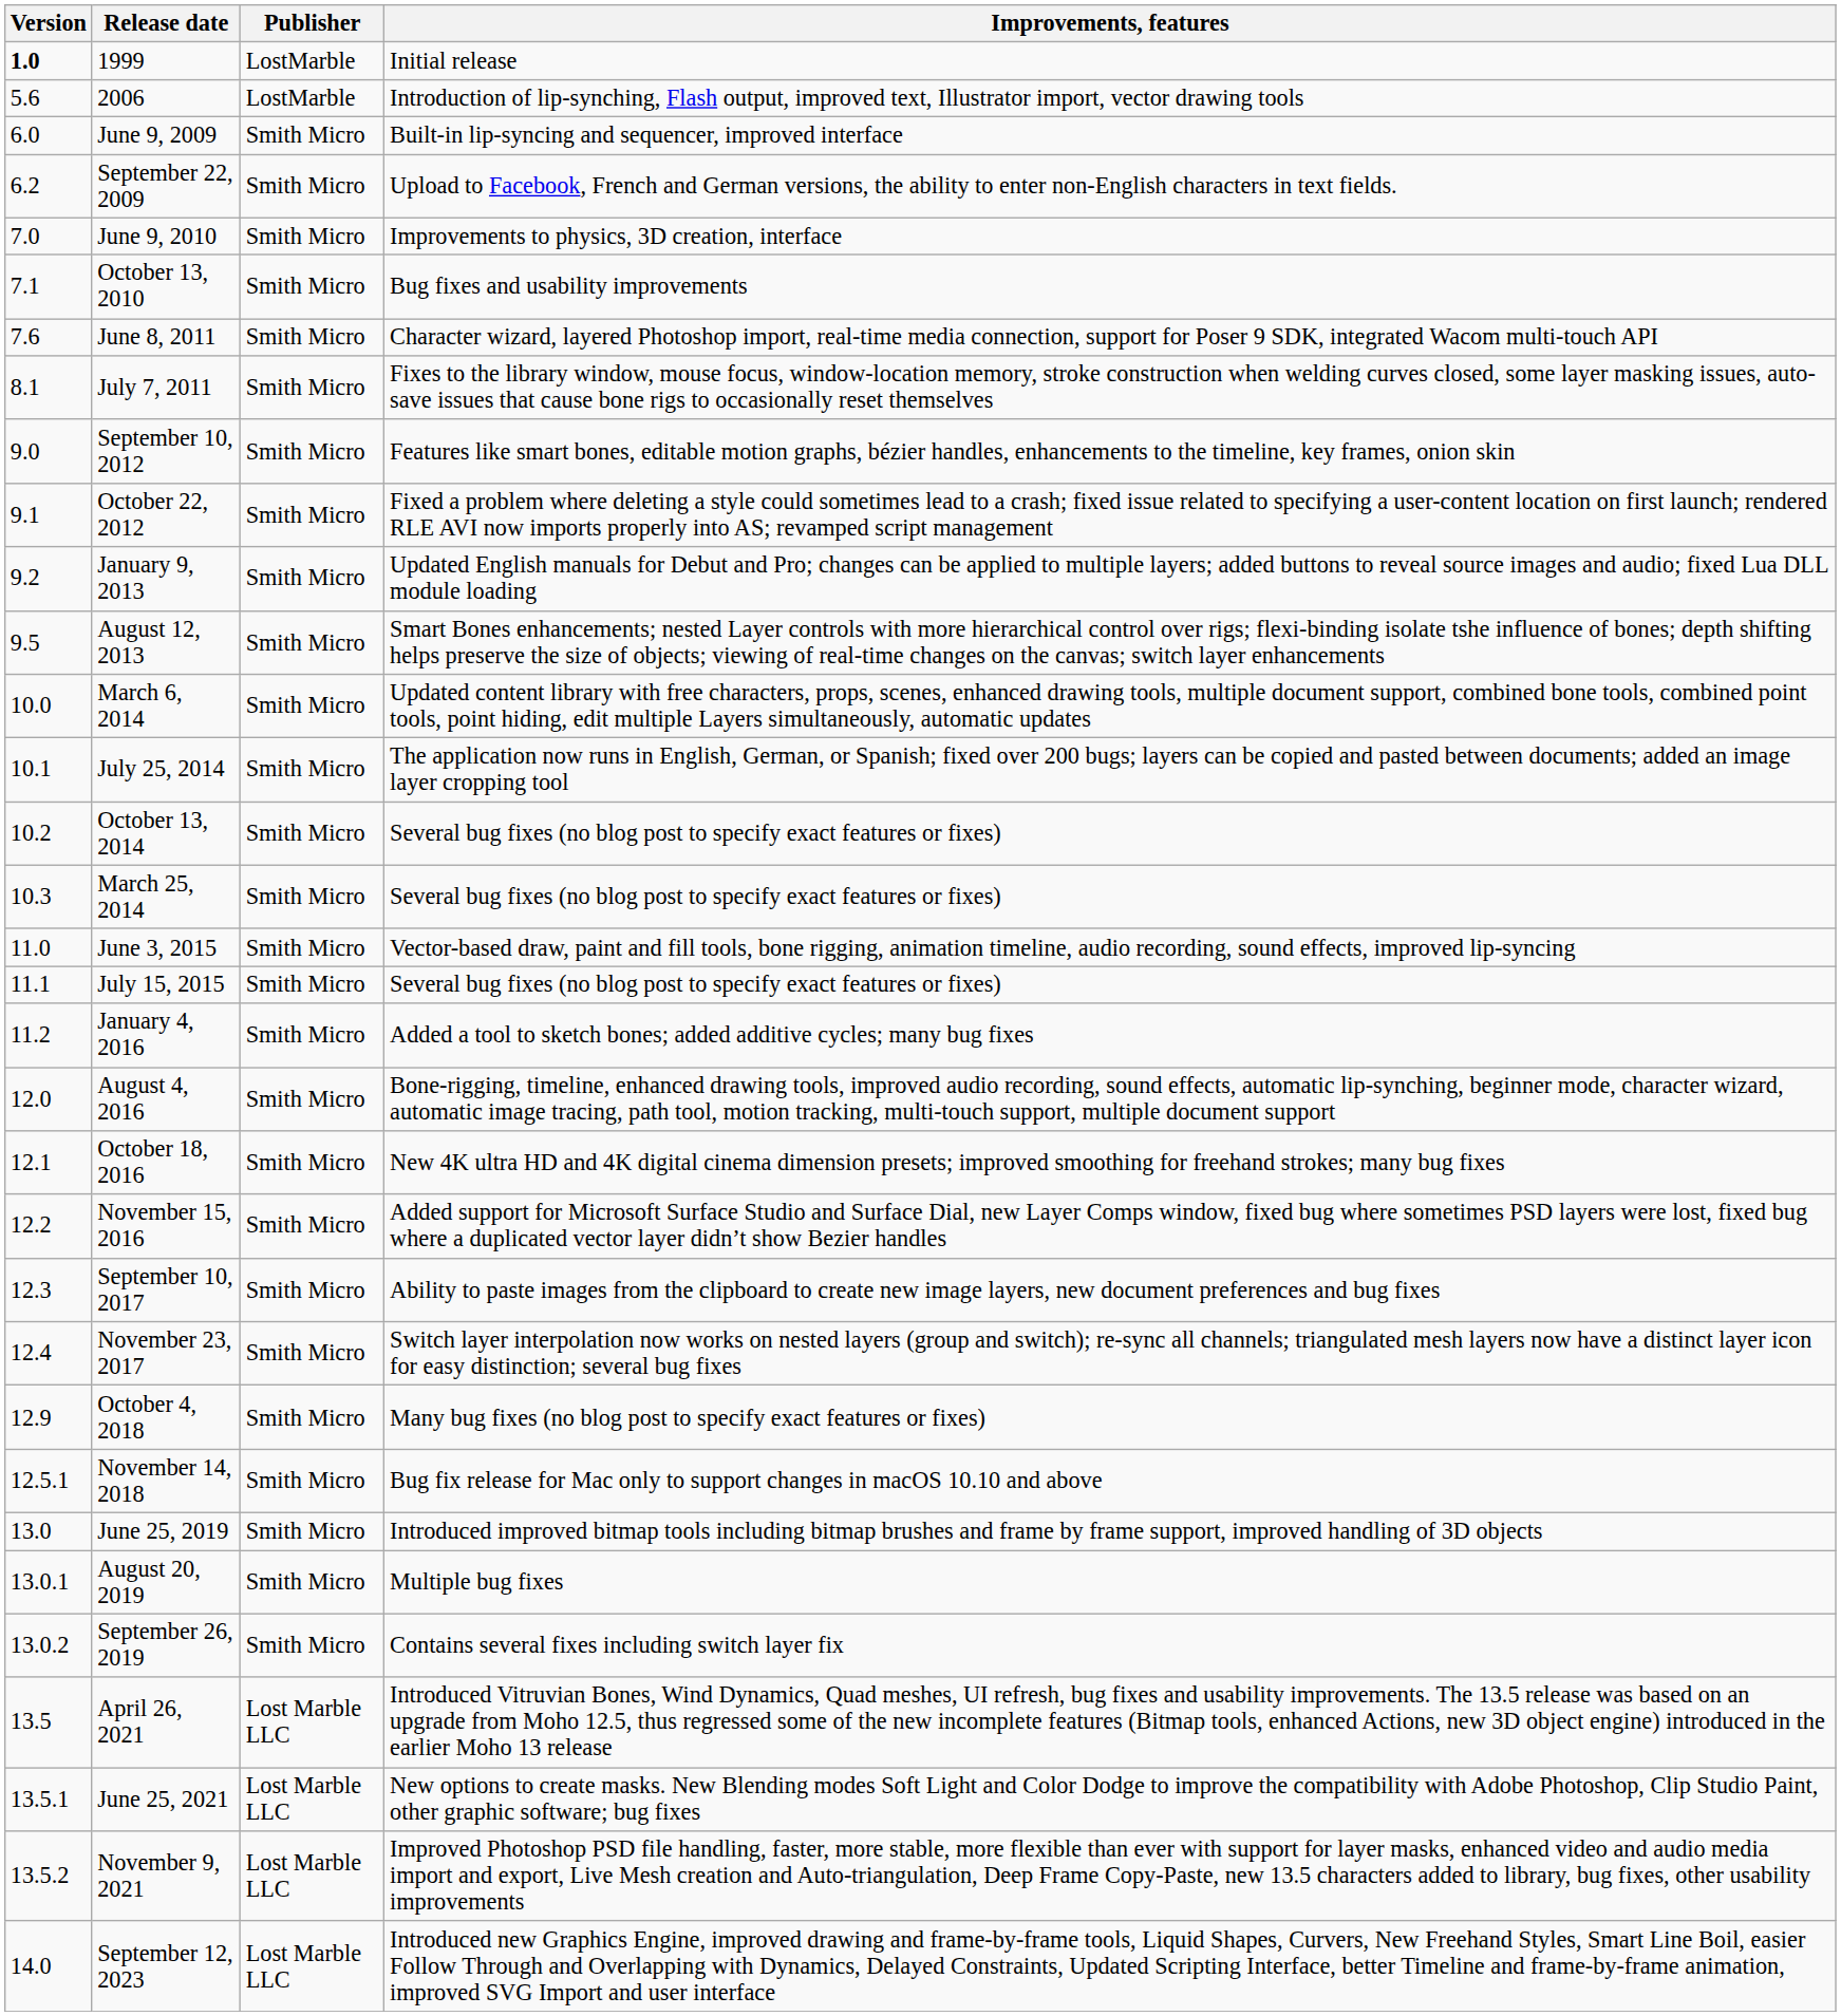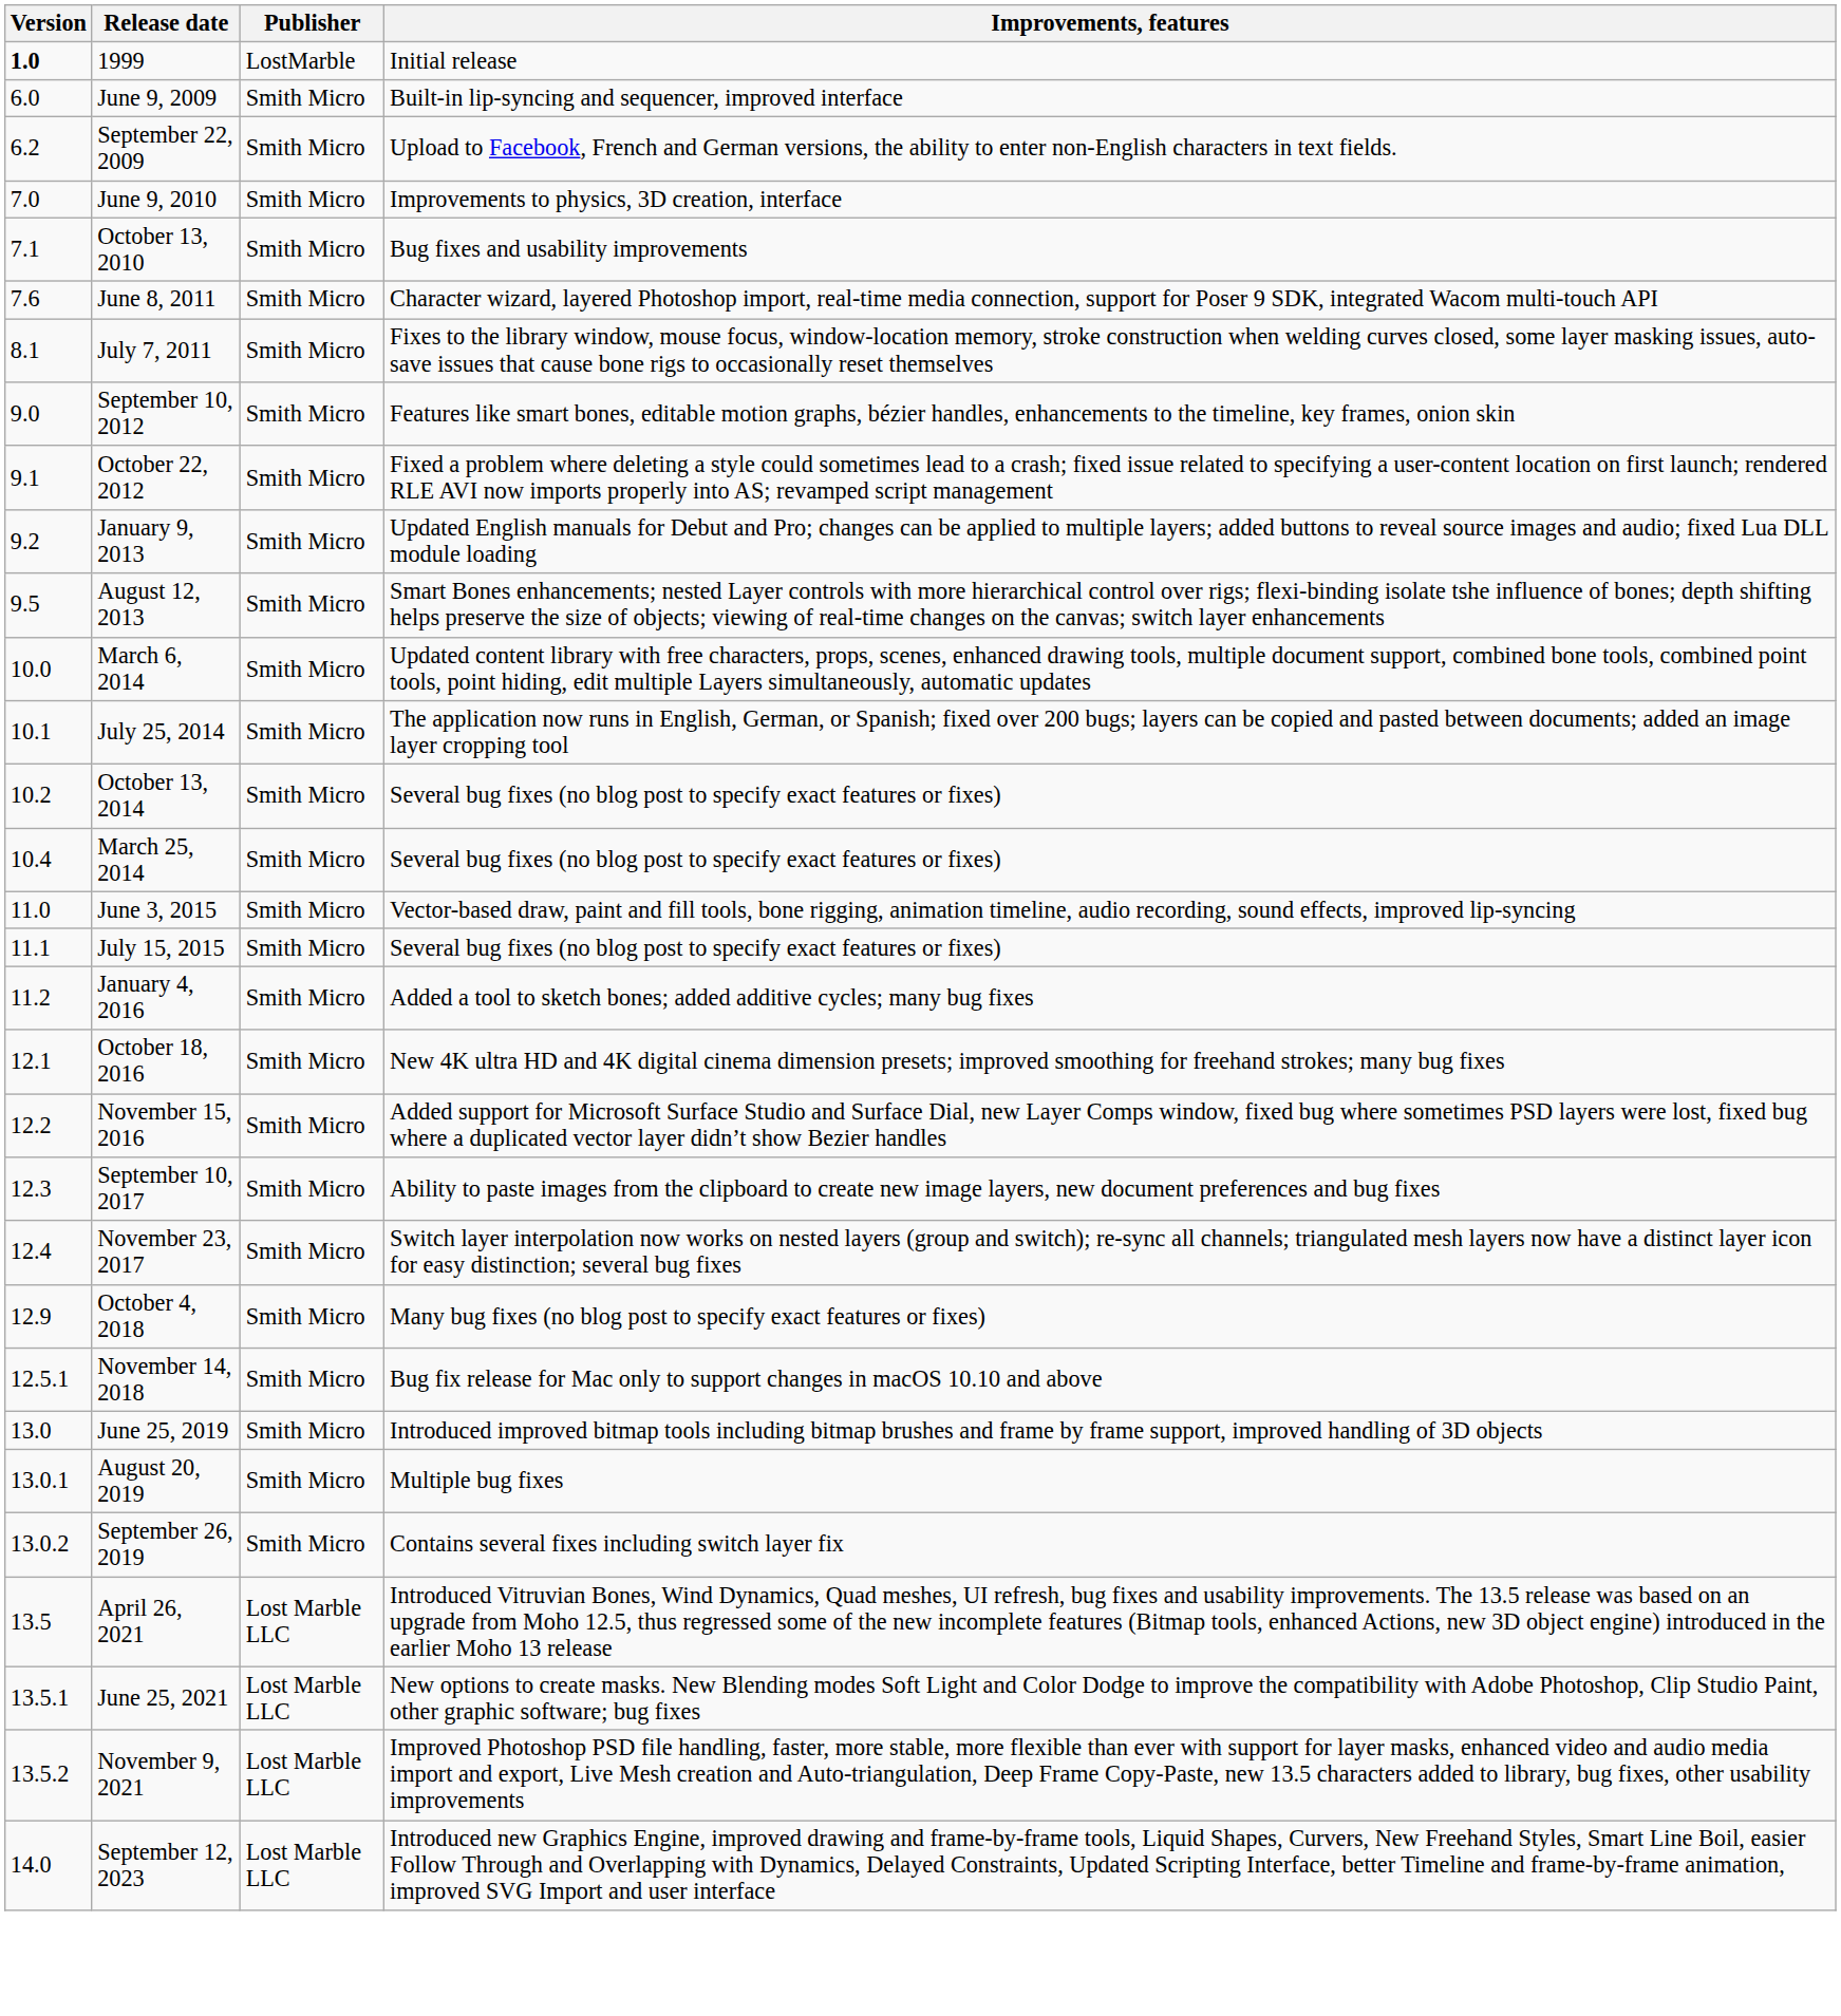- row: 5.6 | 2006 | LostMarble | Introduction of lip-synching, Flash output, improved text, Illustrator import, vector drawing tools
March 25, 2014 | Version: 10.3 -> 10.4
- row: 12.0 | August 4, 2016 | Smith Micro | Bone-rigging, timeline, enhanced drawing tools, improved audio recording, sound effects, automatic lip-synching, beginner mode, character wizard, automatic image tracing, path tool, motion tracking, multi-touch support, multiple document support
